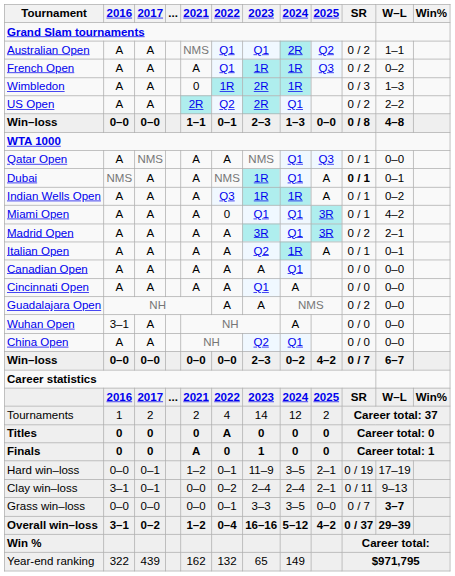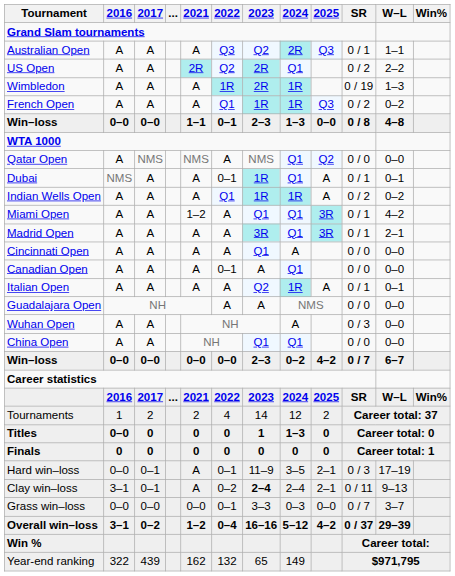Australian Open | 2021: NMS -> A
Australian Open | 2022: Q1 -> Q3
Australian Open | 2023: Q1 -> Q2
Australian Open | 2025: Q2 -> Q3
Australian Open | SR: 0 / 2 -> 0 / 1
rows swapped: French Open <-> US Open
Wimbledon | 2021: 0 -> A
Wimbledon | SR: 0 / 3 -> 0 / 19
Qatar Open | 2021: A -> NMS
Qatar Open | 2025: Q3 -> Q2
Qatar Open | SR: 0 / 1 -> 0 / 0
Dubai | 2022: NMS -> 0–1
Dubai | SR: bold -> normal
Indian Wells Open | 2022: Q3 -> Q1
Indian Wells Open | SR: 0 / 1 -> 0 / 2
Miami Open | 2021: A -> 1–2
Miami Open | 2022: 0 -> A
Madrid Open | SR: 0 / 2 -> 0 / 1
rows swapped: Italian Open <-> Cincinnati Open
Canadian Open | 2022: A -> 0–1
Guadalajara Open | SR: 0 / 2 -> 0 / 0
Wuhan Open | 2016: 3–1 -> A
Wuhan Open | SR: 0 / 0 -> 0 / 3
China Open | 2023: Q2 -> Q1
Titles | 2016: 0 -> 0–0
Titles | 2022: A -> 0
Titles | 2023: 0 -> 1
Titles | 2024: 0 -> 1–3
Finals | 2021: A -> 0
Finals | 2023: 1 -> 0
Hard win–loss | 2021: 1–2 -> A
Hard win–loss | SR: 0 / 19 -> 0 / 3
Clay win–loss | 2021: 0–0 -> A
Clay win–loss | 2023: normal -> bold
Grass win–loss | 2024: 3–5 -> 0–3
Grass win–loss | W–L: bold -> normal
